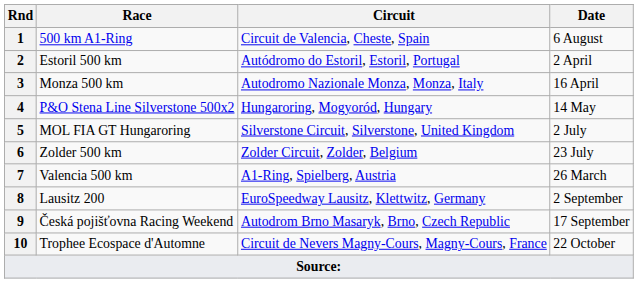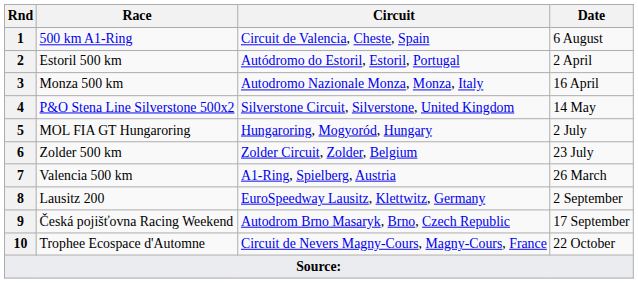4 | Circuit: Hungaroring, Mogyoród, Hungary -> Silverstone Circuit, Silverstone, United Kingdom
5 | Circuit: Silverstone Circuit, Silverstone, United Kingdom -> Hungaroring, Mogyoród, Hungary
